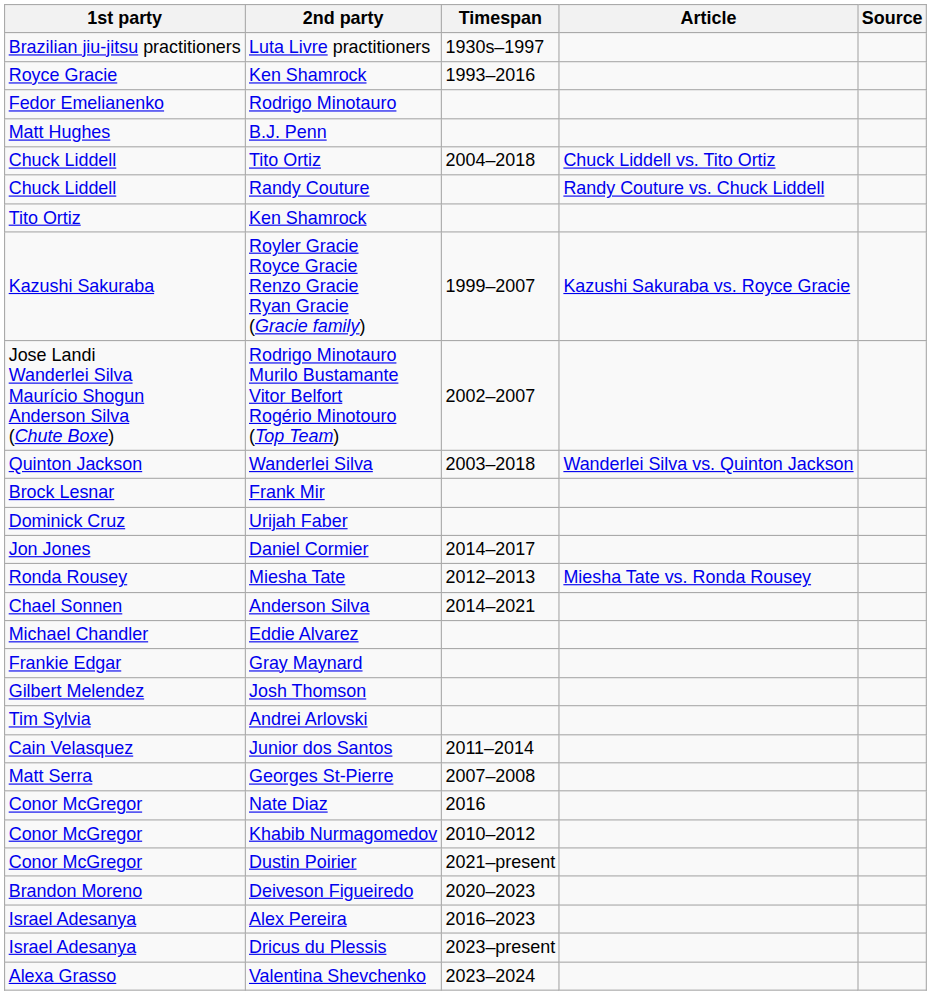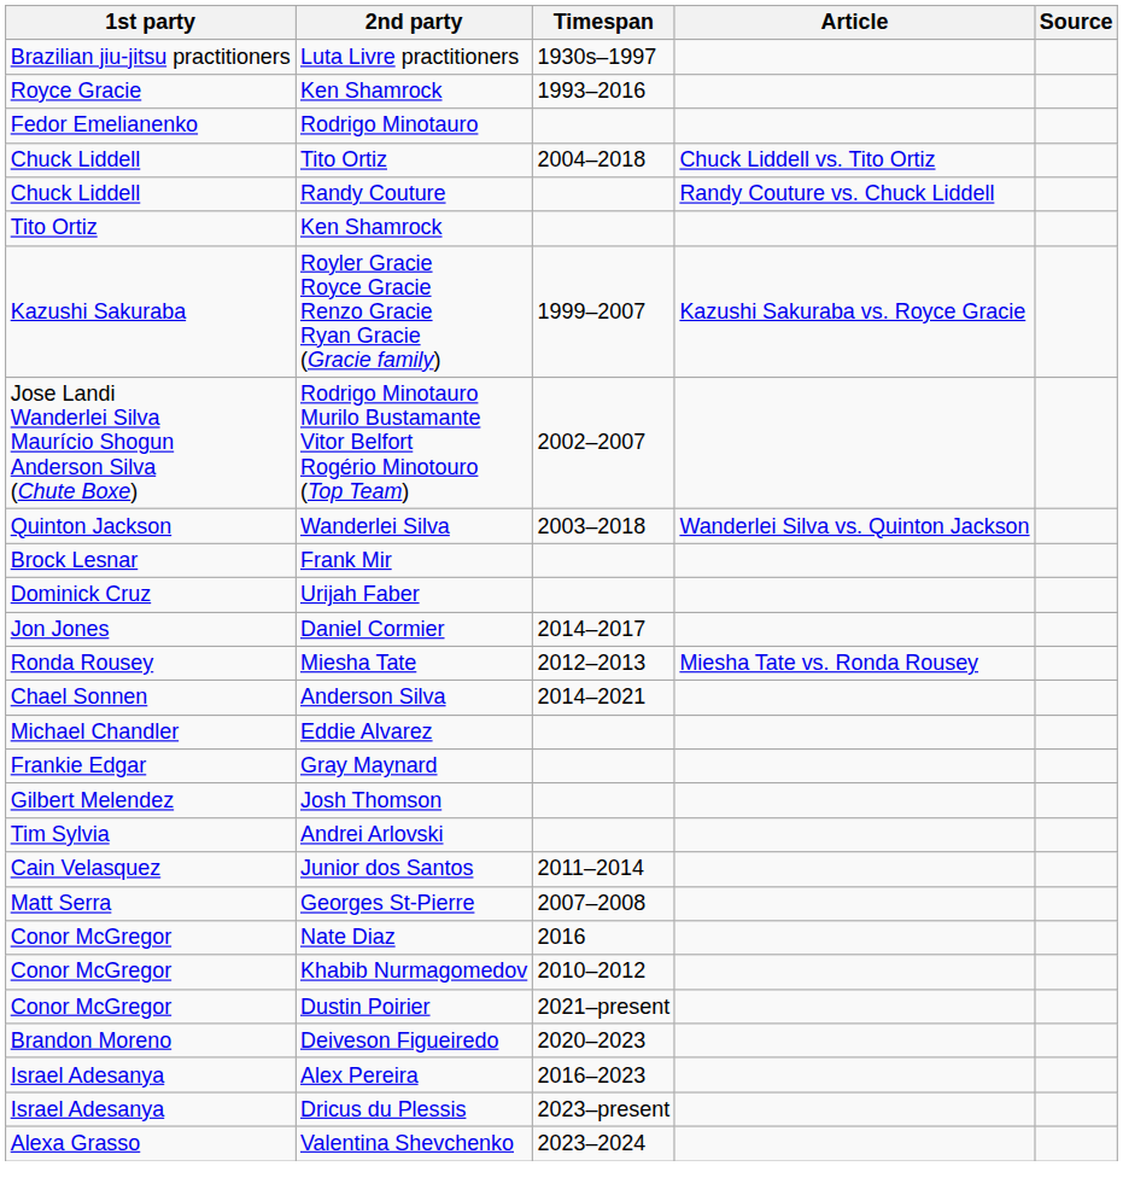- row: Matt Hughes | B.J. Penn
